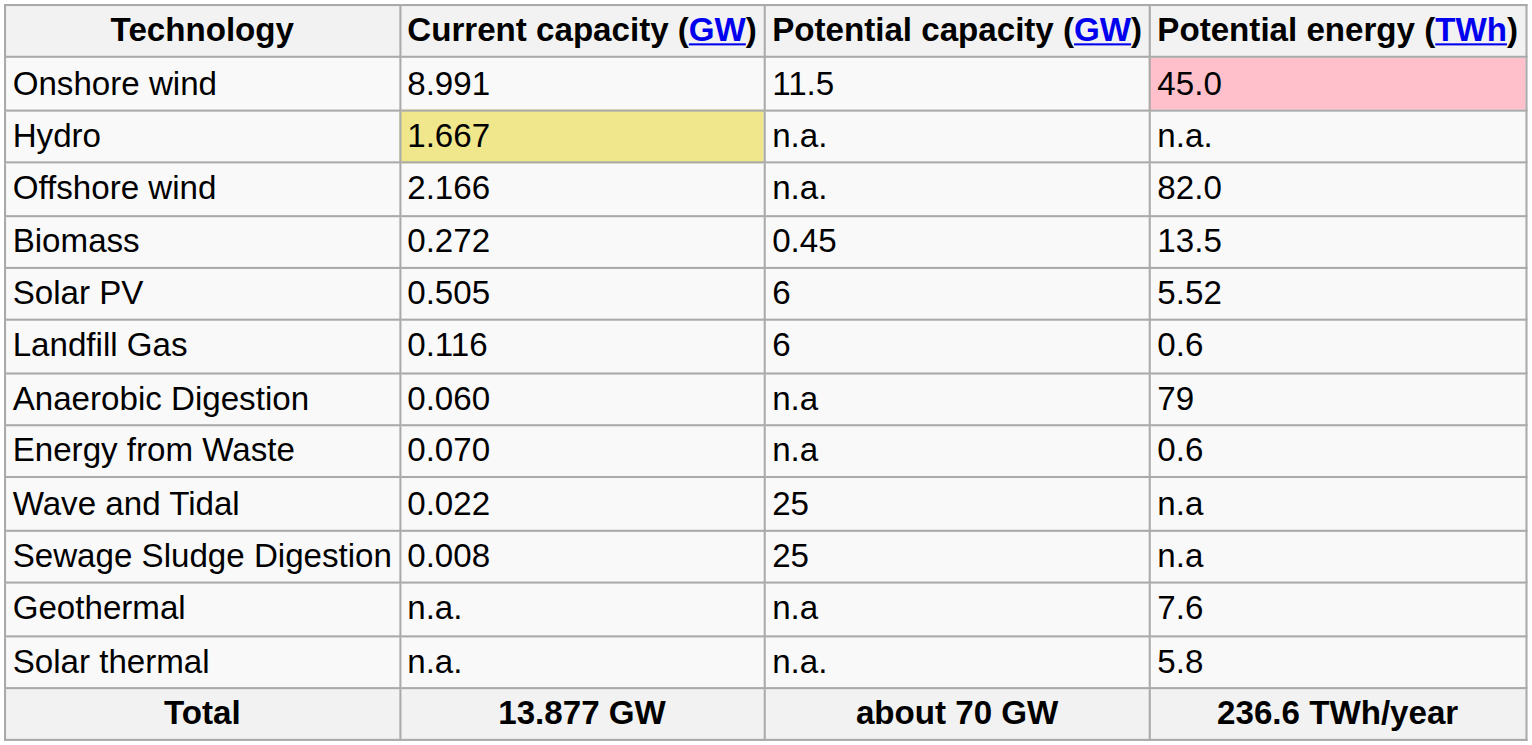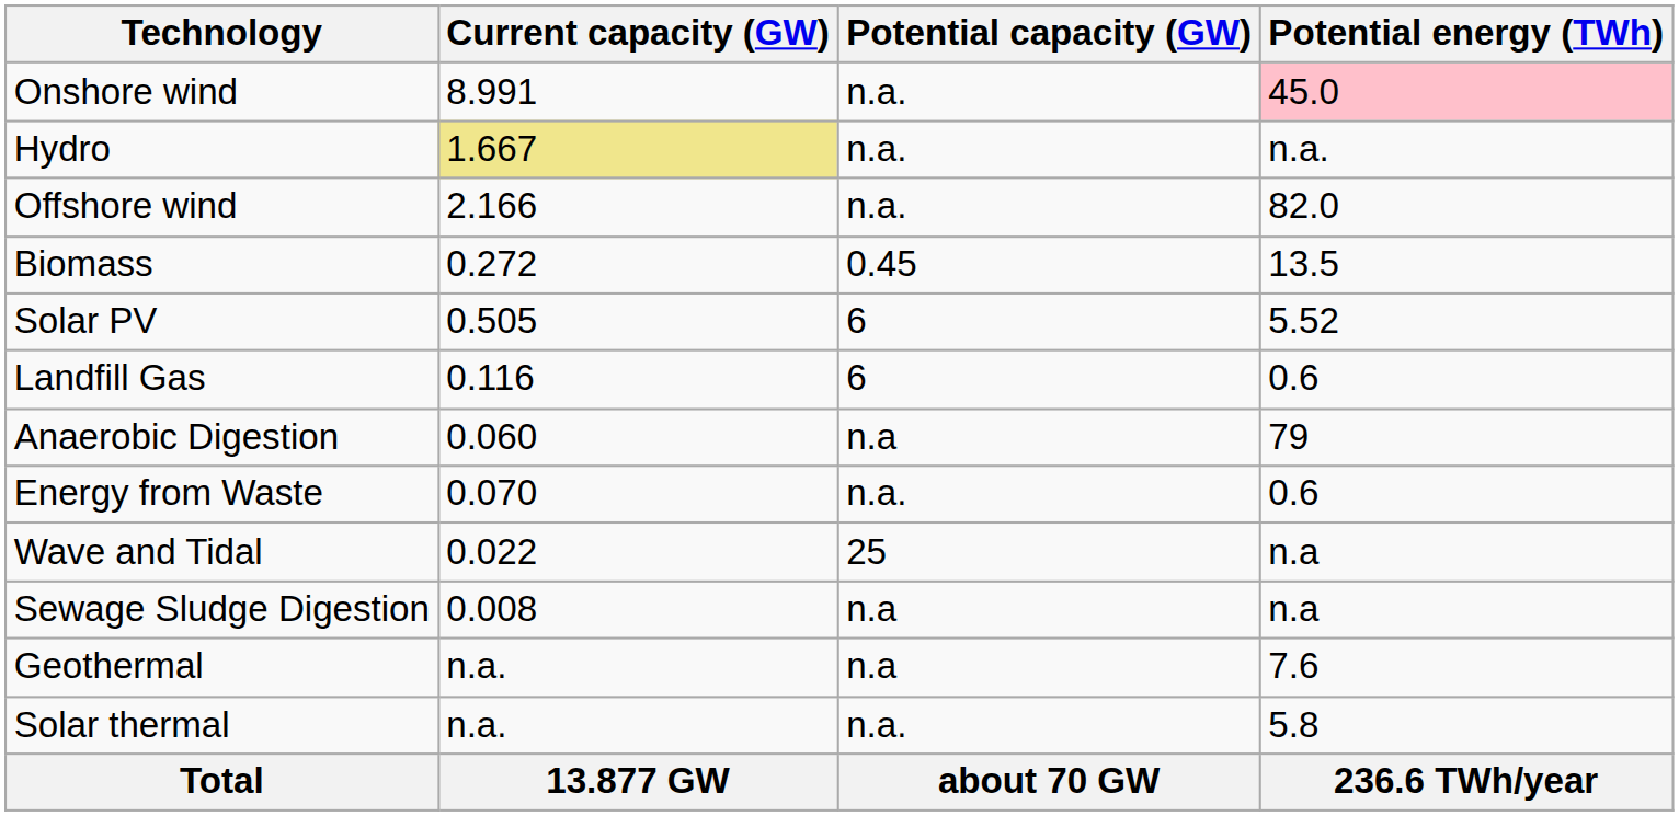Onshore wind | Potential capacity (GW): 11.5 -> n.a.
Energy from Waste | Potential capacity (GW): n.a -> n.a.
Sewage Sludge Digestion | Potential capacity (GW): 25 -> n.a
